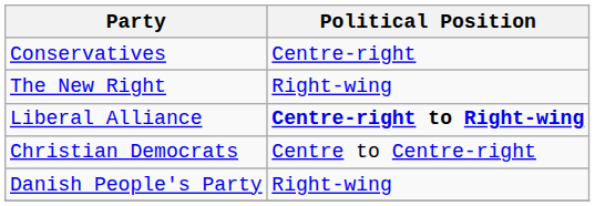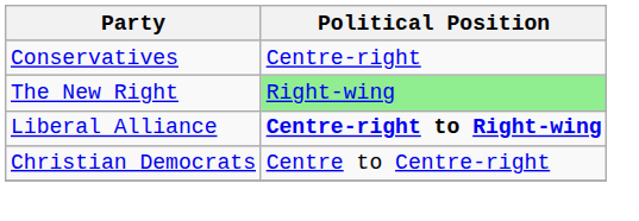The New Right | Political Position: no background -> lightgreen background
- row: Danish People's Party | Right-wing
